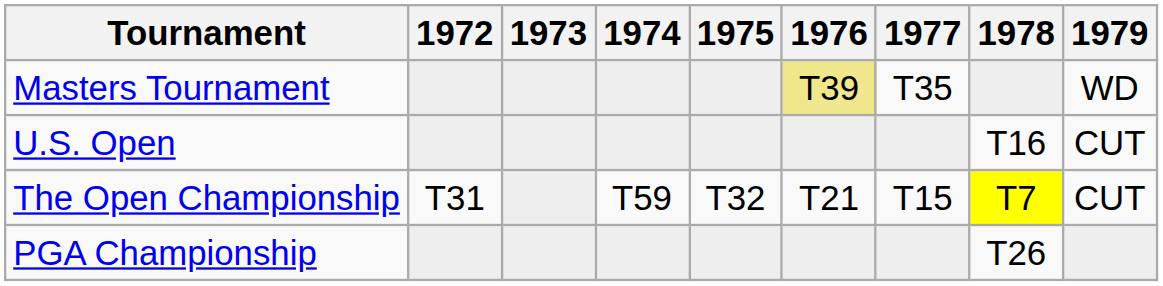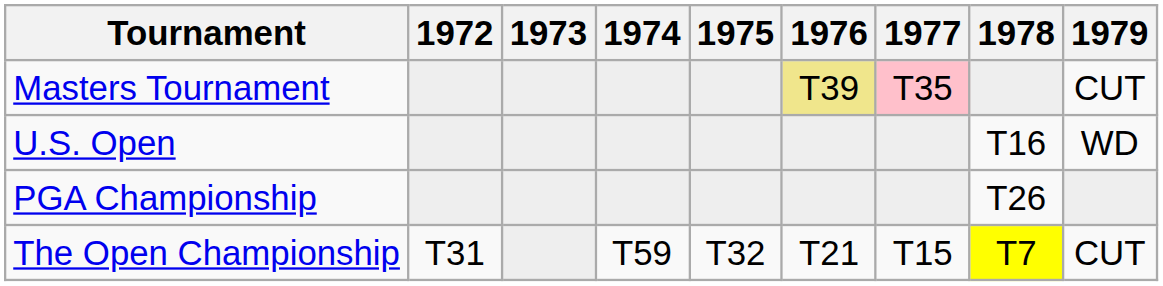Masters Tournament | 1977: no background -> pink background
Masters Tournament | 1979: WD -> CUT
U.S. Open | 1979: CUT -> WD
rows swapped: The Open Championship <-> PGA Championship
